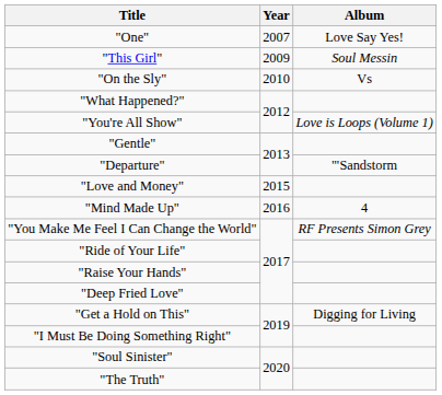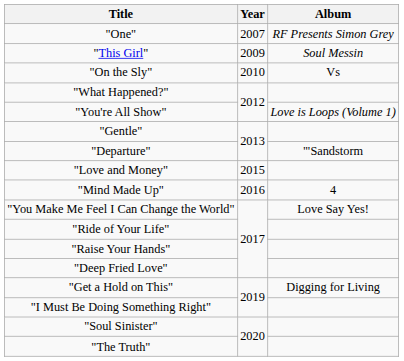"One" | Album: Love Say Yes! -> RF Presents Simon Grey
"You Make Me Feel I Can Change the World" | Album: RF Presents Simon Grey -> Love Say Yes!
